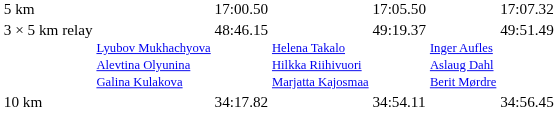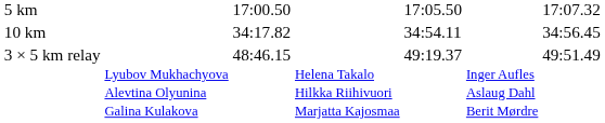rows swapped: 10 km <-> 3 × 5 km relay
